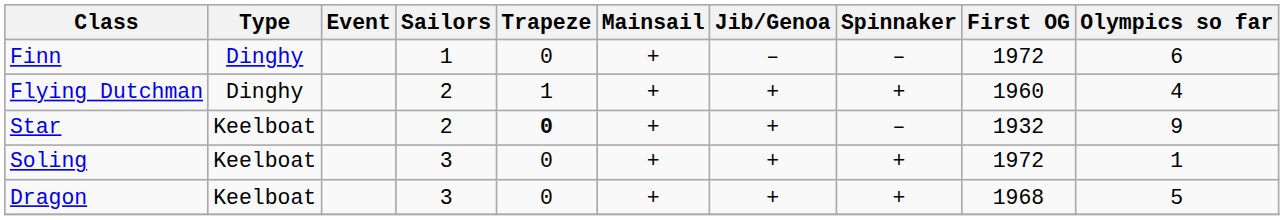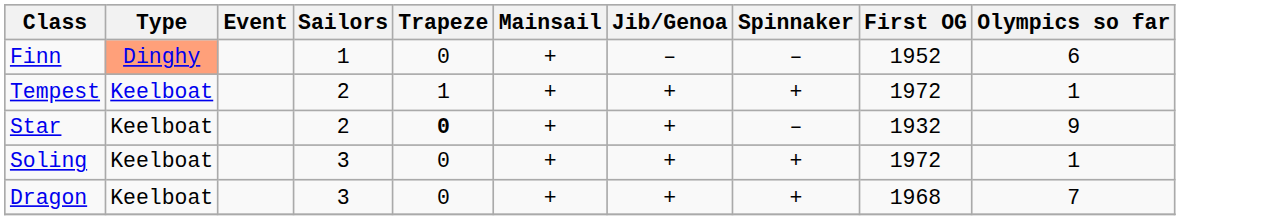Finn | Type: no background -> lightsalmon background
Finn | First OG: 1972 -> 1952
- row: Flying Dutchman | Dinghy | 2 | 1 | + | + | + | 1960 | 4
+ row: Tempest | Keelboat | 2 | 1 | + | + | + | 1972 | 1
Dragon | Olympics so far: 5 -> 7
